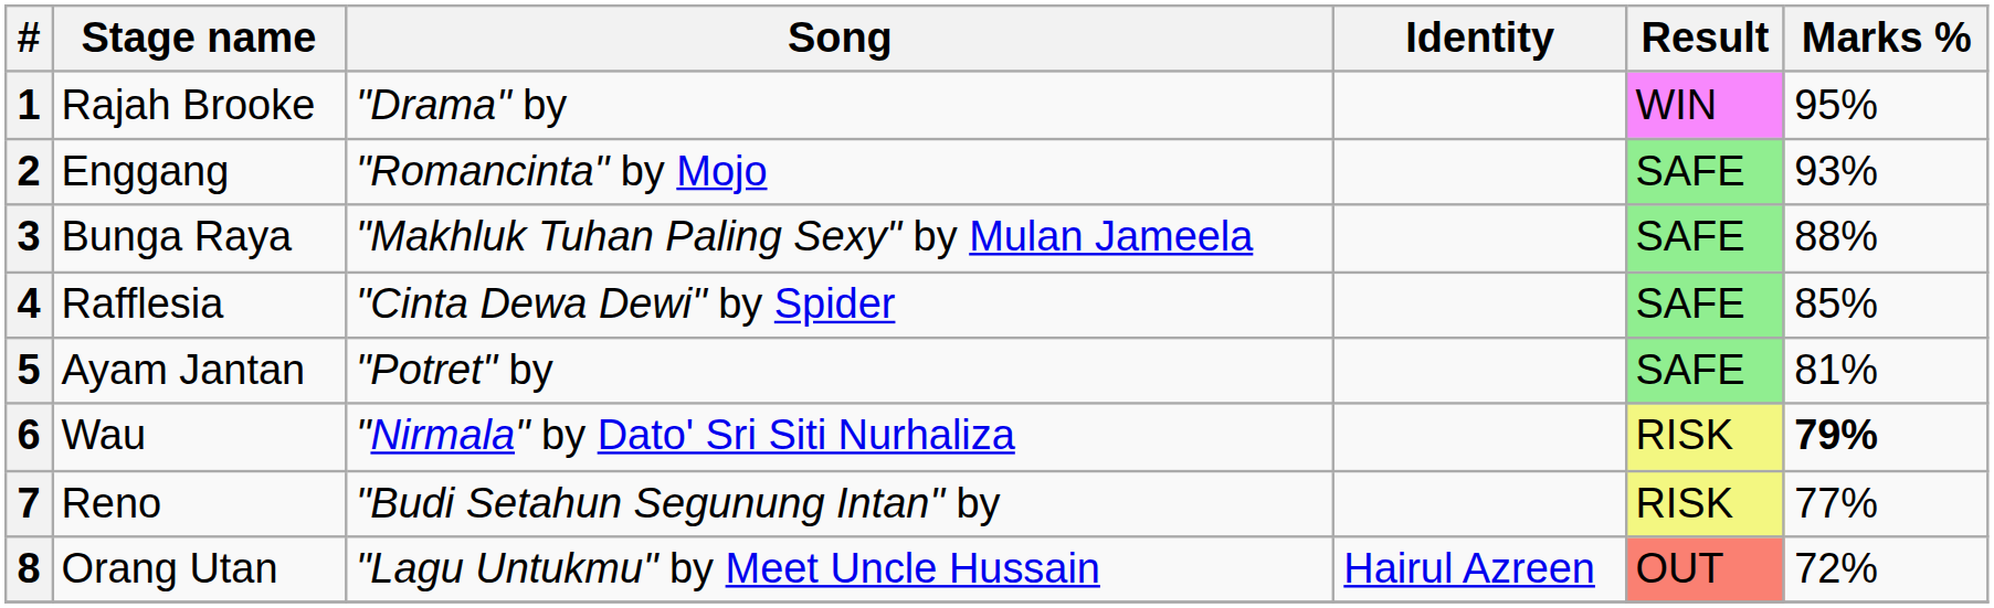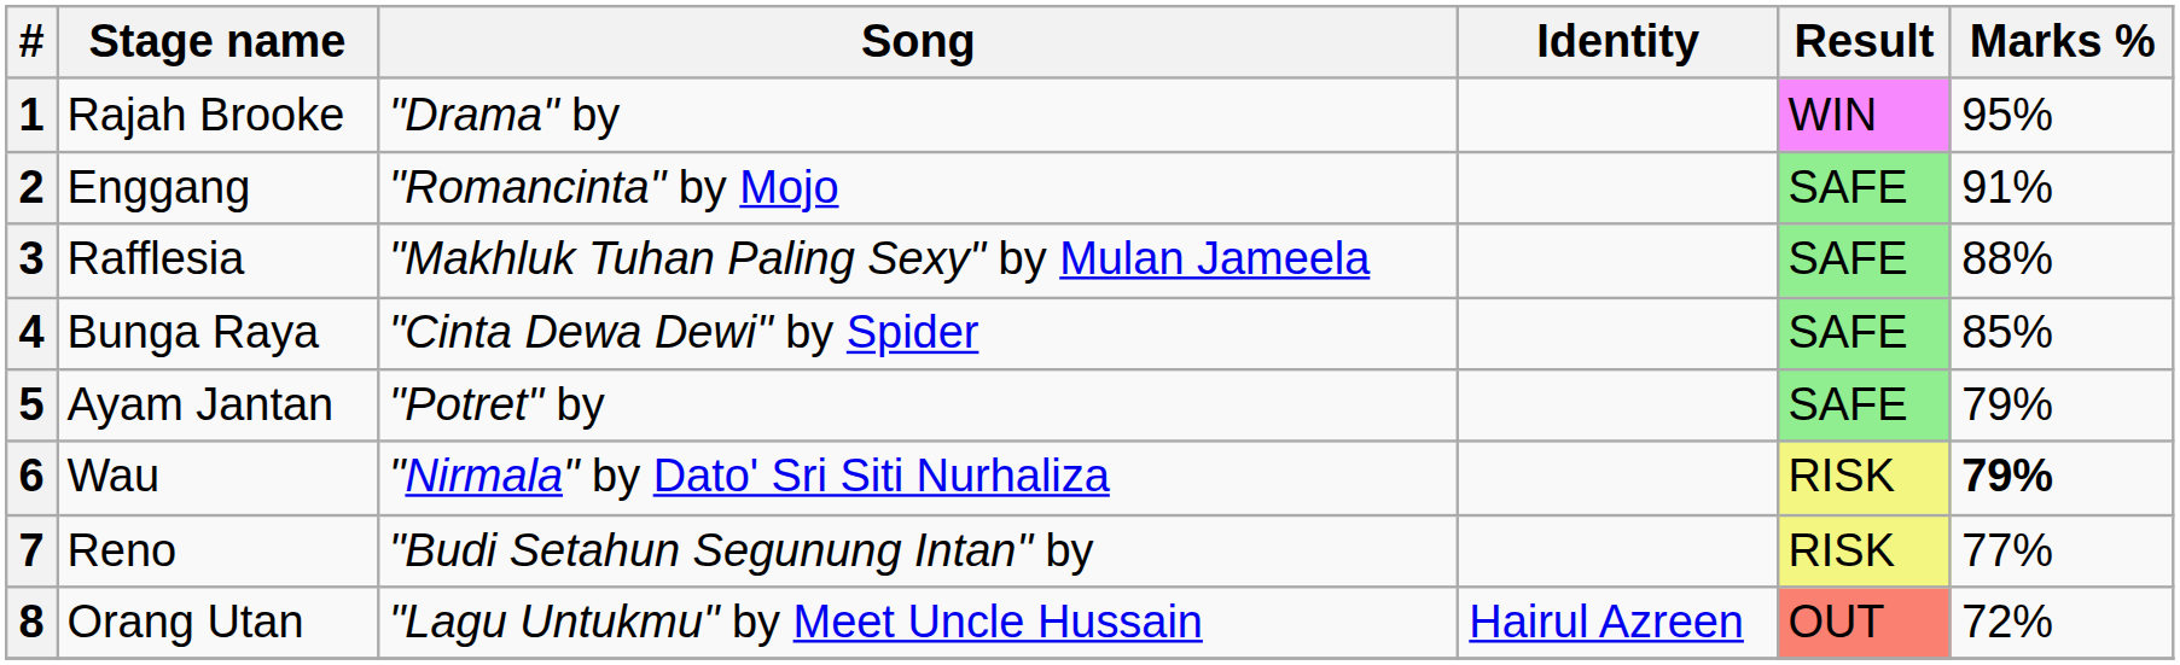2 | Marks %: 93% -> 91%
3 | Stage name: Bunga Raya -> Rafflesia
4 | Stage name: Rafflesia -> Bunga Raya
5 | Marks %: 81% -> 79%
